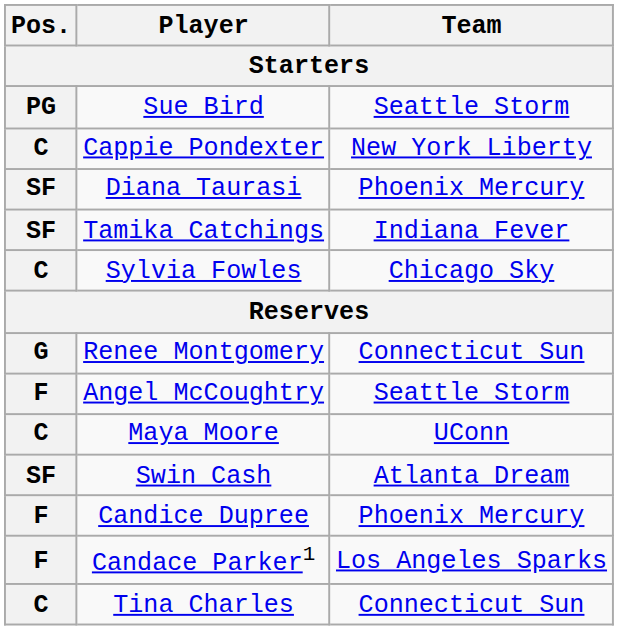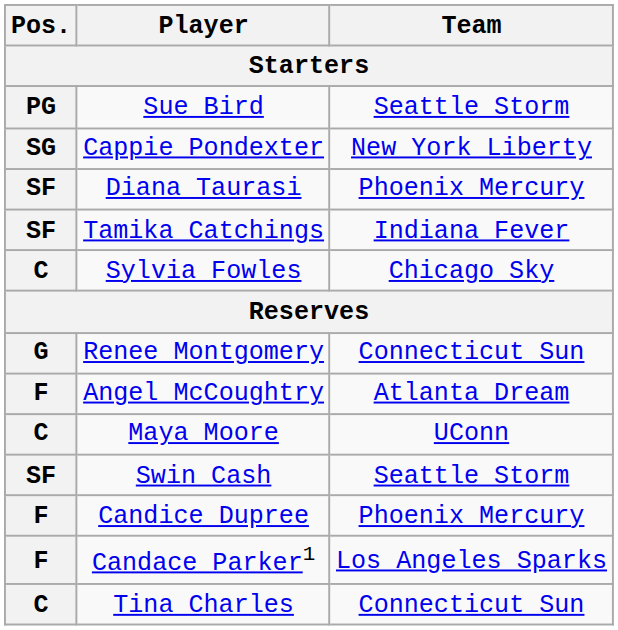Cappie Pondexter | Pos.: C -> SG
Angel McCoughtry | Team: Seattle Storm -> Atlanta Dream
Swin Cash | Team: Atlanta Dream -> Seattle Storm
